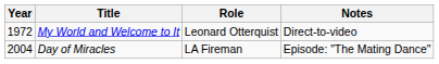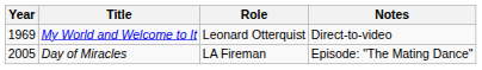My World and Welcome to It | Year: 1972 -> 1969
Day of Miracles | Year: 2004 -> 2005
